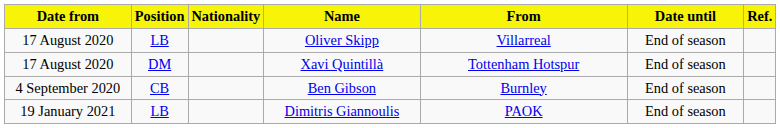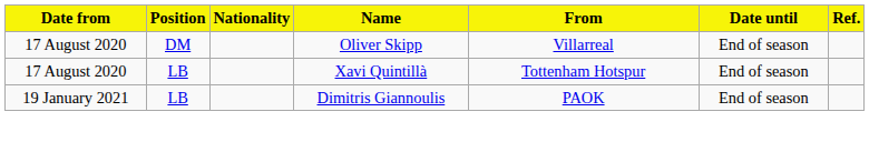Oliver Skipp | Position: LB -> DM
Xavi Quintillà | Position: DM -> LB
- row: 4 September 2020 | CB | Ben Gibson | Burnley | End of season
